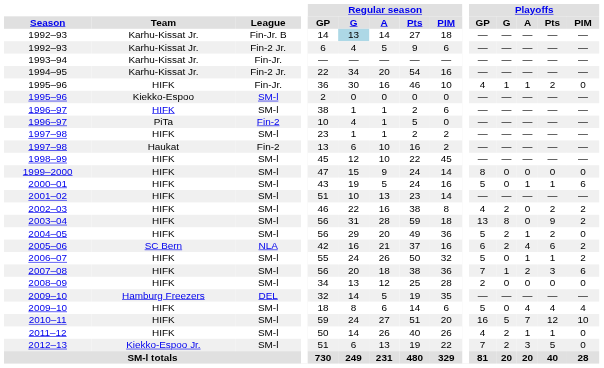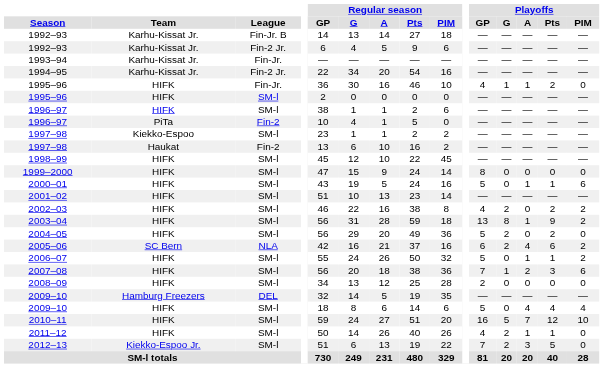1992–93 / Fin-Jr. B | Regular season / G: lightblue background -> no background
1995–96 / SM-l | Team: Kiekko-Espoo -> HIFK
1997–98 / SM-l | Team: HIFK -> Kiekko-Espoo
2003–04 | Playoffs / A: 0 -> 1
2004–05 | Playoffs / A: 1 -> 0
